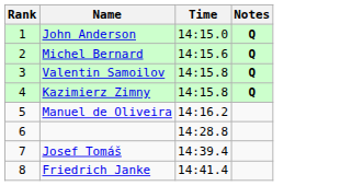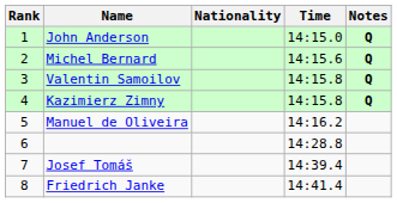+ column: Nationality
